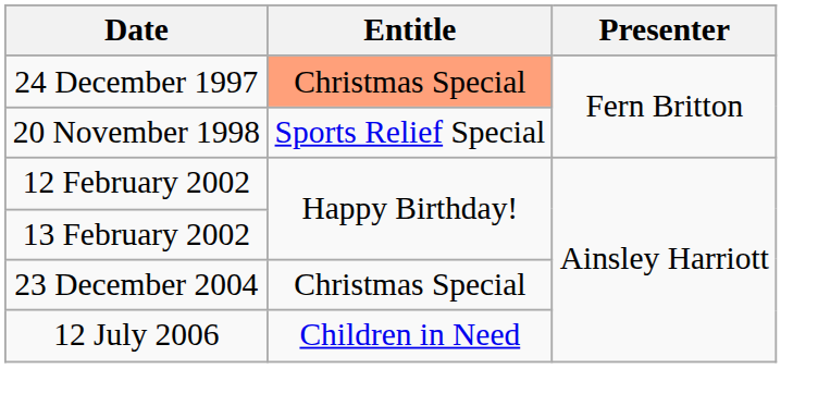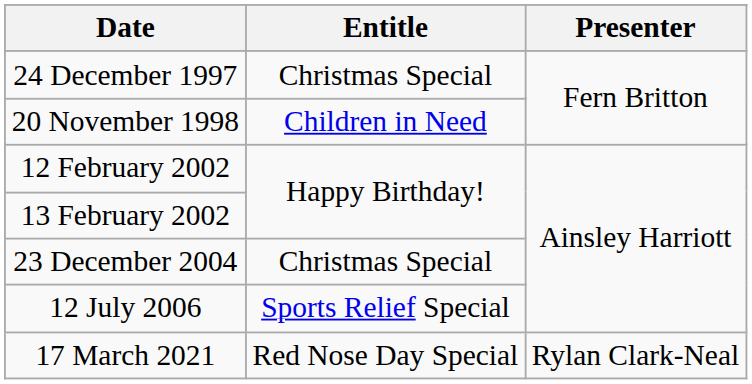24 December 1997 | Entitle: lightsalmon background -> no background
20 November 1998 | Entitle: Sports Relief Special -> Children in Need
12 July 2006 | Entitle: Children in Need -> Sports Relief Special
+ row: 17 March 2021 | Red Nose Day Special | Rylan Clark-Neal
